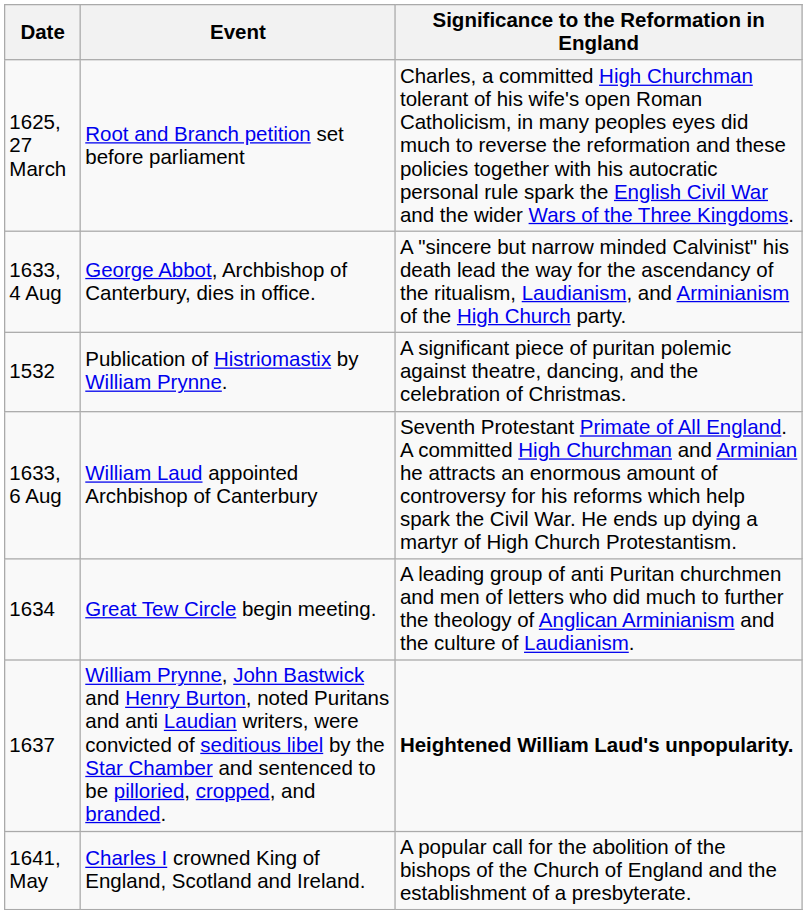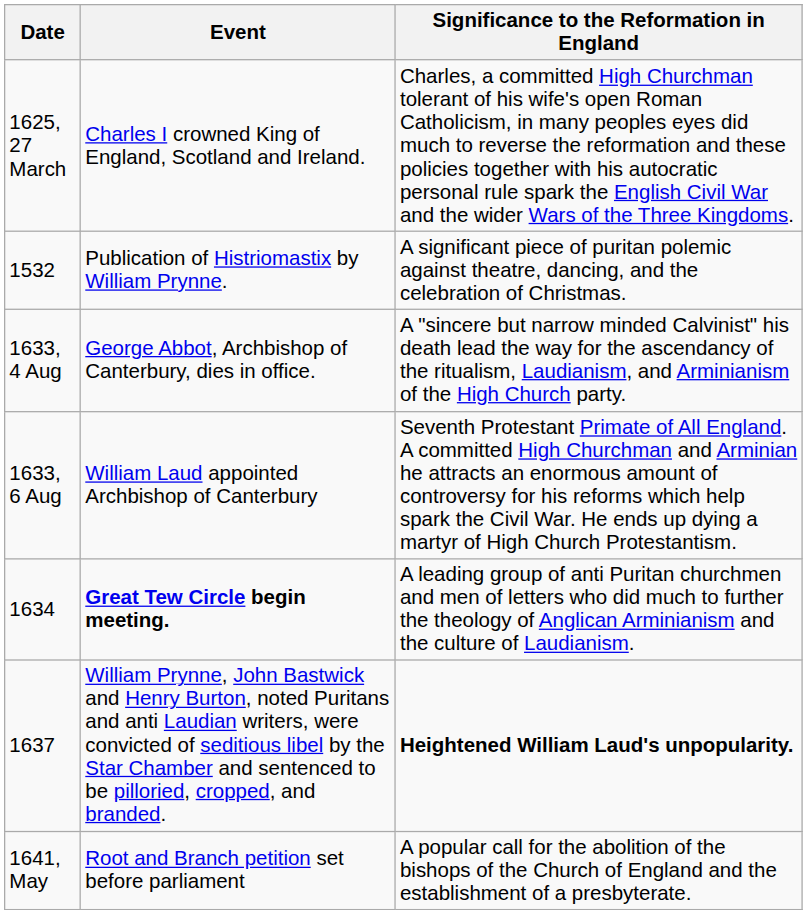1625, 27 March | Event: Root and Branch petition set before parliament -> Charles I crowned King of England, Scotland and Ireland.
rows swapped: 1532 <-> 1633, 4 Aug
1634 | Event: normal -> bold
1641, May | Event: Charles I crowned King of England, Scotland and Ireland. -> Root and Branch petition set before parliament
